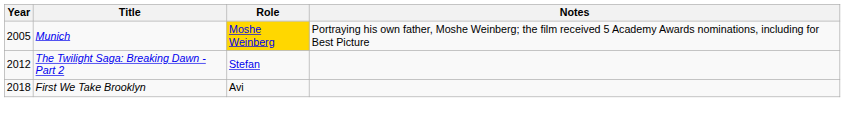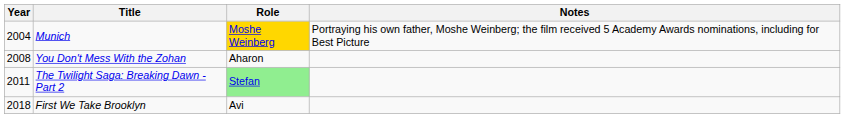Munich | Year: 2005 -> 2004
+ row: 2008 | You Don't Mess With the Zohan | Aharon
The Twilight Saga: Breaking Dawn - Part 2 | Year: 2012 -> 2011
The Twilight Saga: Breaking Dawn - Part 2 | Role: no background -> lightgreen background
